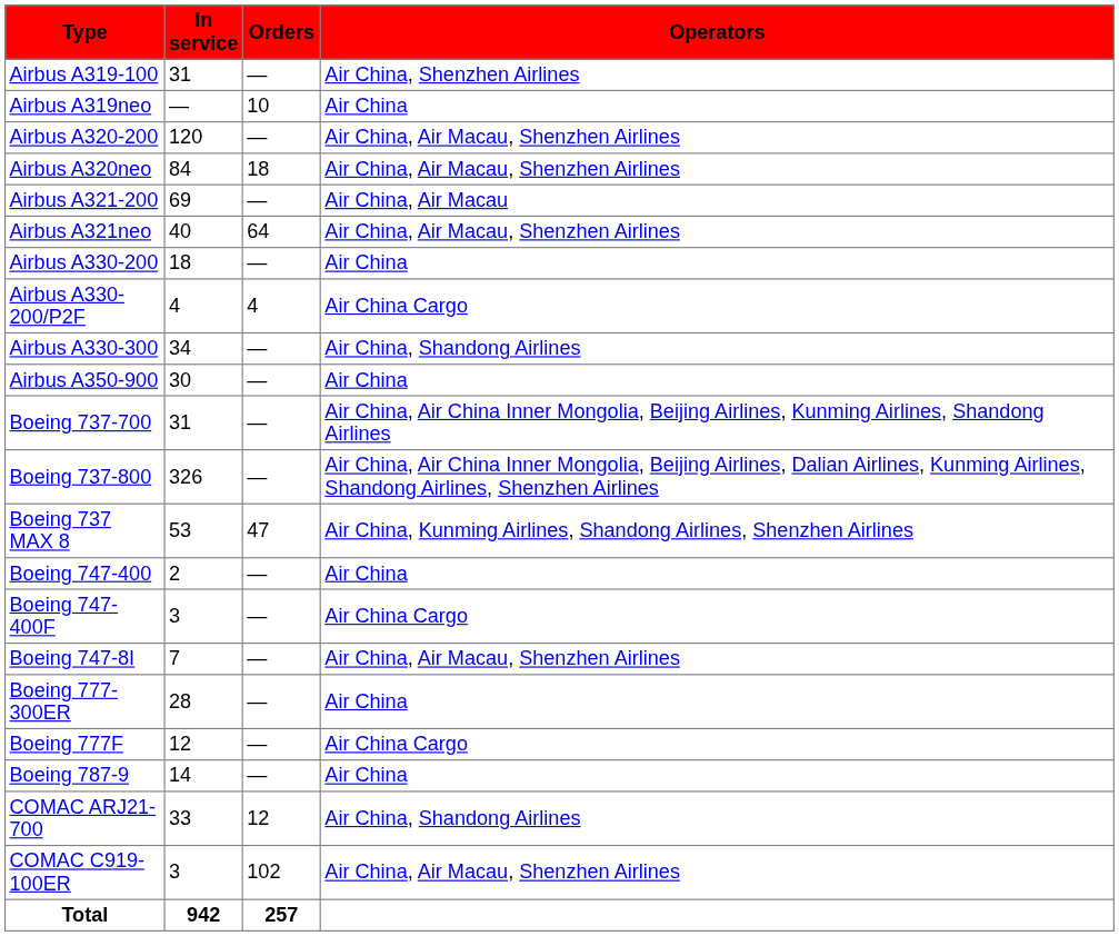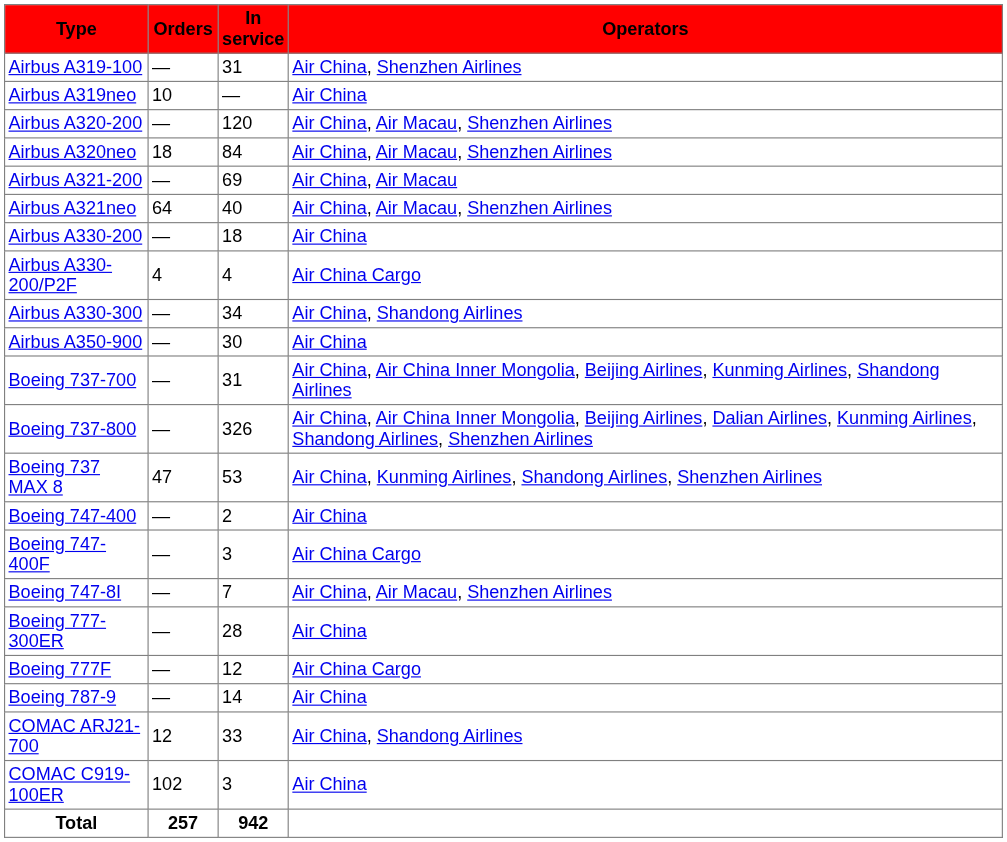columns swapped: In service <-> Orders
COMAC C919-100ER | Operators: Air China, Air Macau, Shenzhen Airlines -> Air China
